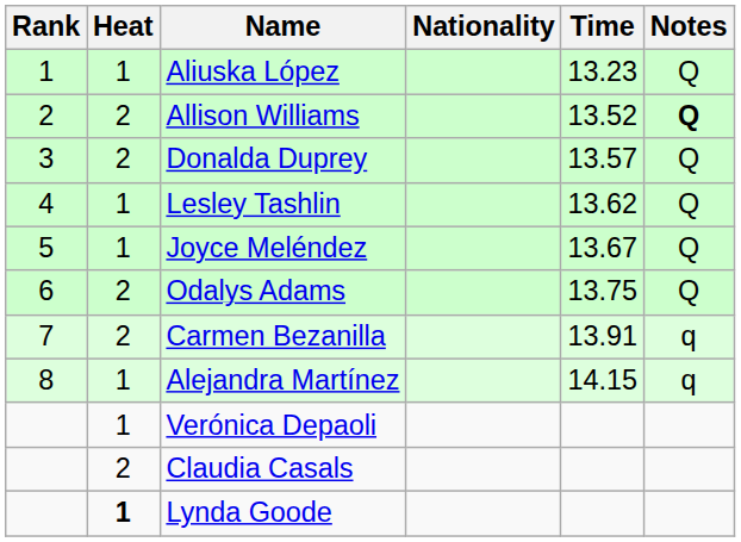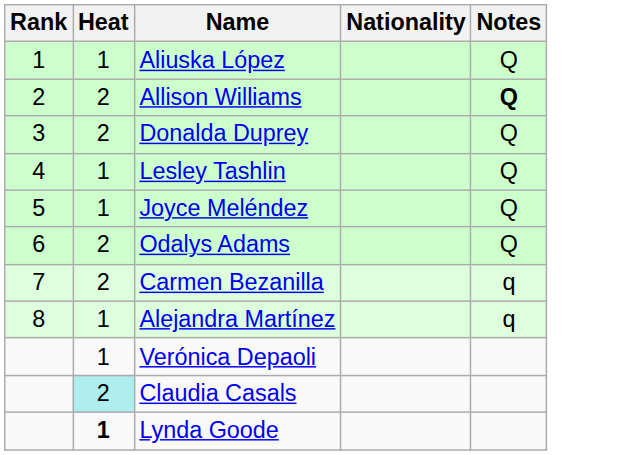- column: Time | 13.23 | 13.52 | 13.57 | 13.62 | 13.67 | 13.75 | 13.91 | 14.15
Claudia Casals | Heat: no background -> paleturquoise background
